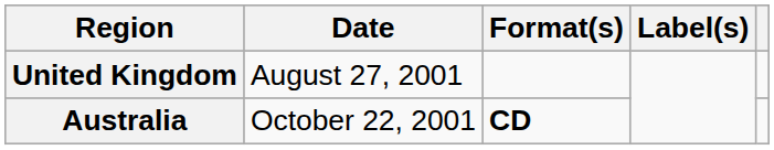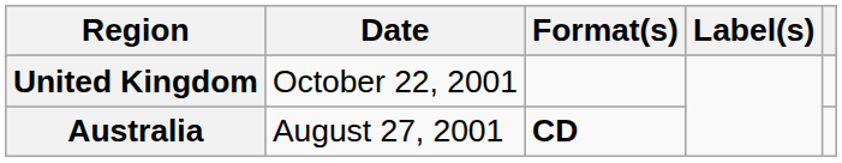United Kingdom | Date: August 27, 2001 -> October 22, 2001
Australia | Date: October 22, 2001 -> August 27, 2001
